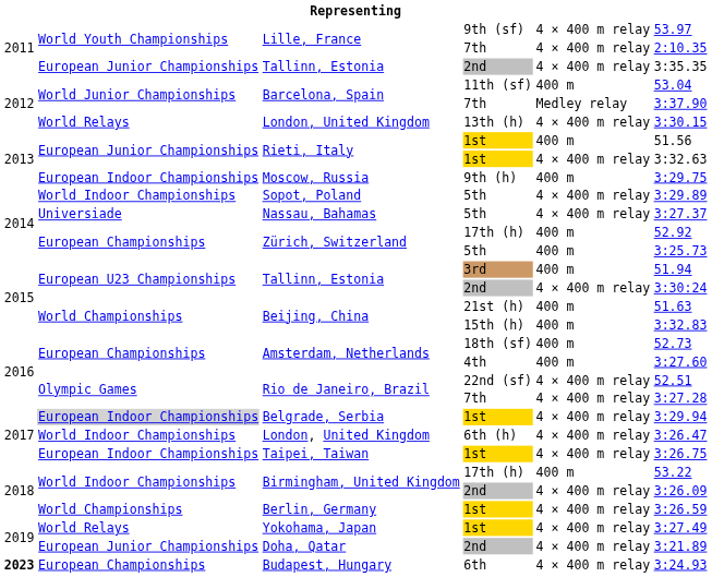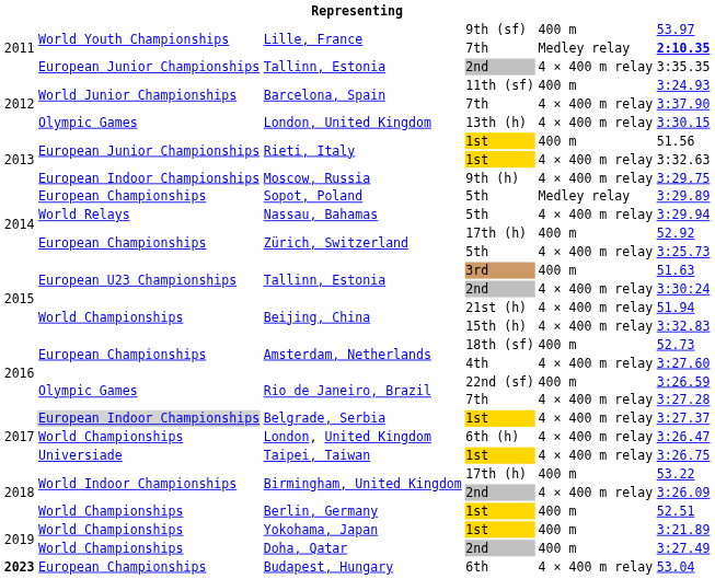Lille, France / 9th (sf) | column 5: 4 × 400 m relay -> 400 m
Lille, France / 7th | column 5: 4 × 400 m relay -> Medley relay
Lille, France / 7th | column 6: normal -> bold
Barcelona, Spain / 11th (sf) | column 6: 53.04 -> 3:24.93
Barcelona, Spain / 7th | column 5: Medley relay -> 4 × 400 m relay
London, United Kingdom / 13th (h) | column 2: World Relays -> Olympic Games
Moscow, Russia | column 5: 400 m -> 4 × 400 m relay
Sopot, Poland | column 2: World Indoor Championships -> European Championships
Sopot, Poland | column 5: 4 × 400 m relay -> Medley relay
Nassau, Bahamas | column 2: Universiade -> World Relays
Nassau, Bahamas | column 6: 3:27.37 -> 3:29.94
Zürich, Switzerland / 5th | column 5: 400 m -> 4 × 400 m relay
Tallinn, Estonia / 3rd | column 6: 51.94 -> 51.63
Beijing, China / 21st (h) | column 5: 400 m -> 4 × 400 m relay
Beijing, China / 21st (h) | column 6: 51.63 -> 51.94
Beijing, China / 15th (h) | column 5: 400 m -> 4 × 400 m relay
Amsterdam, Netherlands / 4th | column 5: 400 m -> 4 × 400 m relay
Rio de Janeiro, Brazil / 22nd (sf) | column 5: 4 × 400 m relay -> 400 m
Rio de Janeiro, Brazil / 22nd (sf) | column 6: 52.51 -> 3:26.59
Belgrade, Serbia | column 6: 3:29.94 -> 3:27.37
London, United Kingdom / 6th (h) | column 2: World Indoor Championships -> World Championships
Taipei, Taiwan | column 2: European Indoor Championships -> Universiade
Berlin, Germany | column 5: 4 × 400 m relay -> 400 m
Berlin, Germany | column 6: 3:26.59 -> 52.51
Yokohama, Japan | column 2: World Relays -> World Championships
Yokohama, Japan | column 5: 4 × 400 m relay -> 400 m
Yokohama, Japan | column 6: 3:27.49 -> 3:21.89
Doha, Qatar | column 2: European Junior Championships -> World Championships
Doha, Qatar | column 5: 4 × 400 m relay -> 400 m
Doha, Qatar | column 6: 3:21.89 -> 3:27.49
Budapest, Hungary | column 6: 3:24.93 -> 53.04
